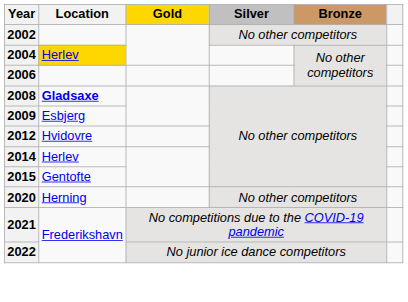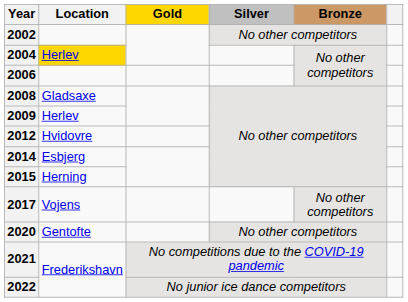2008 | Location: bold -> normal
2009 | Location: Esbjerg -> Herlev
2014 | Location: Herlev -> Esbjerg
2015 | Location: Gentofte -> Herning
+ row: 2017 | Vojens | No other competitors
2020 | Location: Herning -> Gentofte
